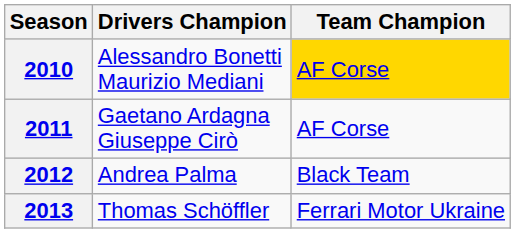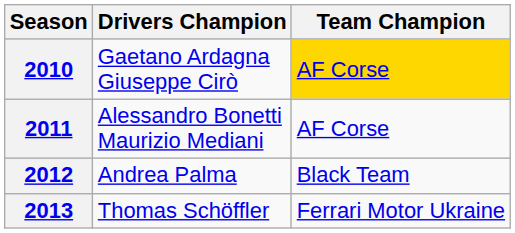2010 | Drivers Champion: Alessandro Bonetti Maurizio Mediani -> Gaetano Ardagna Giuseppe Cirò
2011 | Drivers Champion: Gaetano Ardagna Giuseppe Cirò -> Alessandro Bonetti Maurizio Mediani
